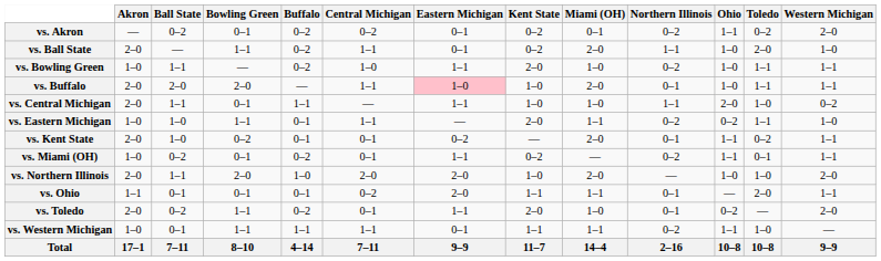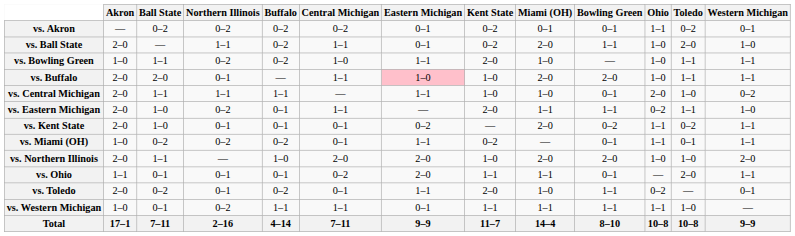columns swapped: Bowling Green <-> Northern Illinois
vs. Akron | Western Michigan: 2–0 -> 0–1
vs. Eastern Michigan | Akron: 1–0 -> 2–0
vs. Toledo | Western Michigan: 2–0 -> 0–1
